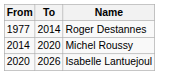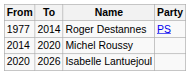+ column: Party | PS
